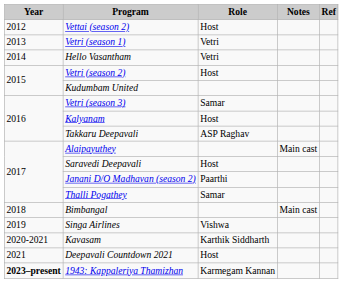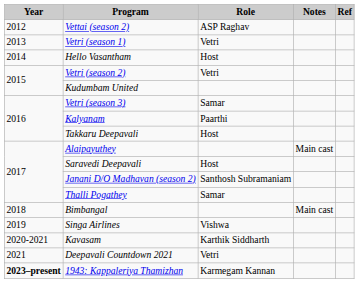Vettai (season 2) | Role: Host -> ASP Raghav
Hello Vasantham | Role: Vetri -> Host
Vetri (season 2) | Role: Host -> Vetri
Kalyanam | Role: Host -> Paarthi
Takkaru Deepavali | Role: ASP Raghav -> Host
Janani D/O Madhavan (season 2) | Role: Paarthi -> Santhosh Subramaniam
Deepavali Countdown 2021 | Role: Host -> Vetri
